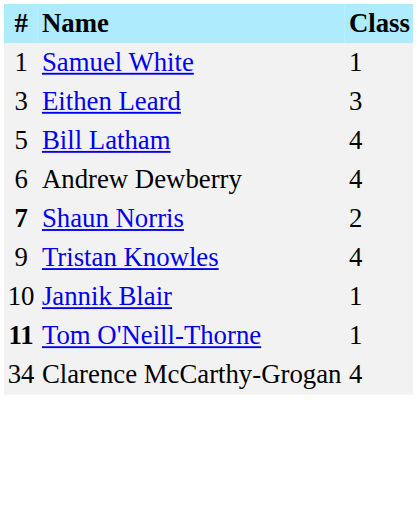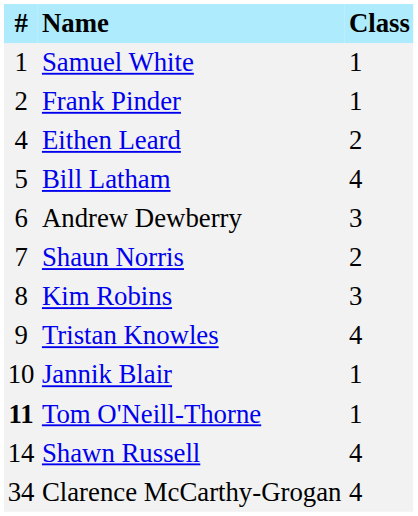+ row: 2 | Frank Pinder | 1
Eithen Leard | #: 3 -> 4
Eithen Leard | Class: 3 -> 2
Andrew Dewberry | Class: 4 -> 3
Shaun Norris | #: bold -> normal
+ row: 8 | Kim Robins | 3
+ row: 14 | Shawn Russell | 4
